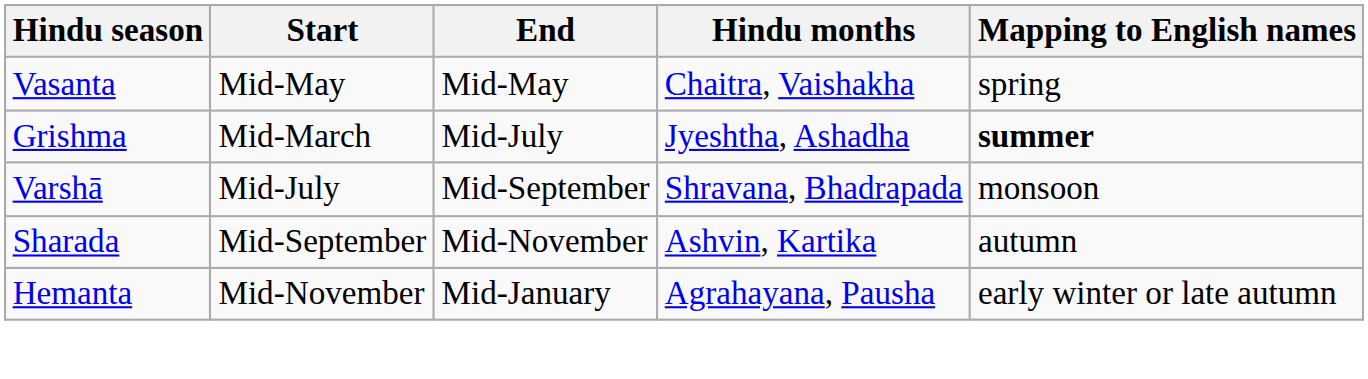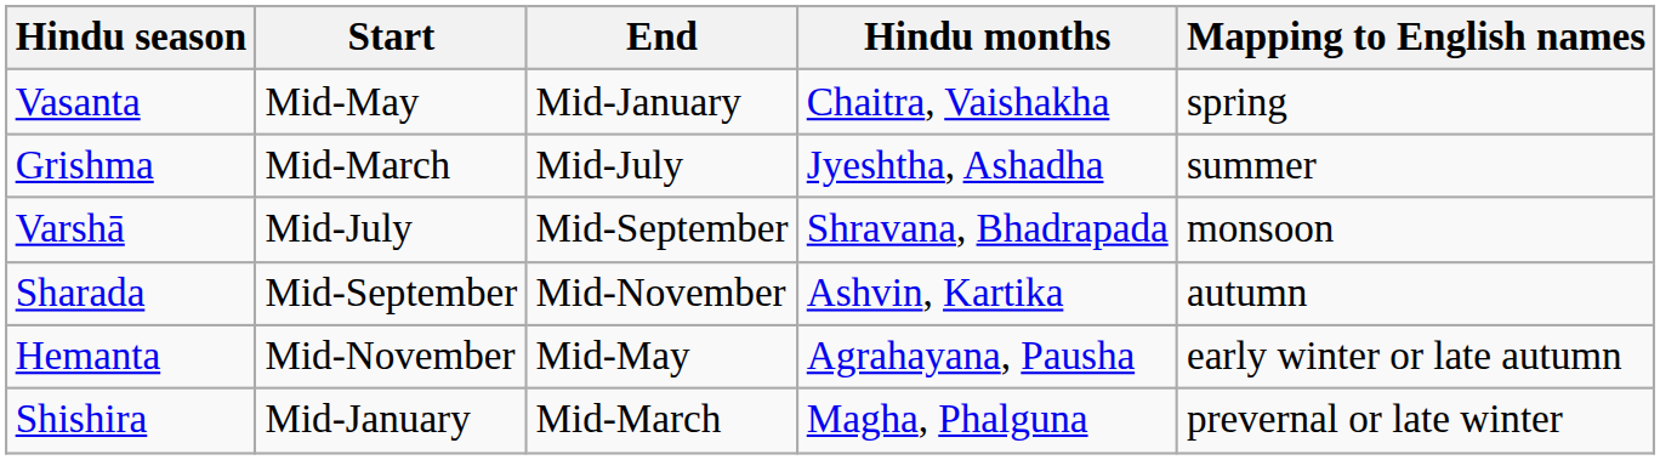Vasanta | End: Mid-May -> Mid-January
Grishma | Mapping to English names: bold -> normal
Hemanta | End: Mid-January -> Mid-May
+ row: Shishira | Mid-January | Mid-March | Magha, Phalguna | prevernal or late winter
